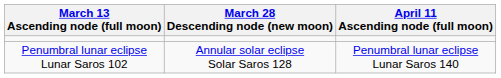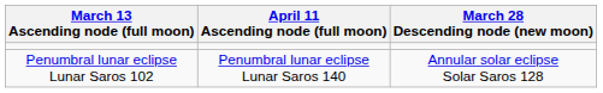columns swapped: March 28 Descending node (new moon) <-> April 11 Ascending node (full moon)
